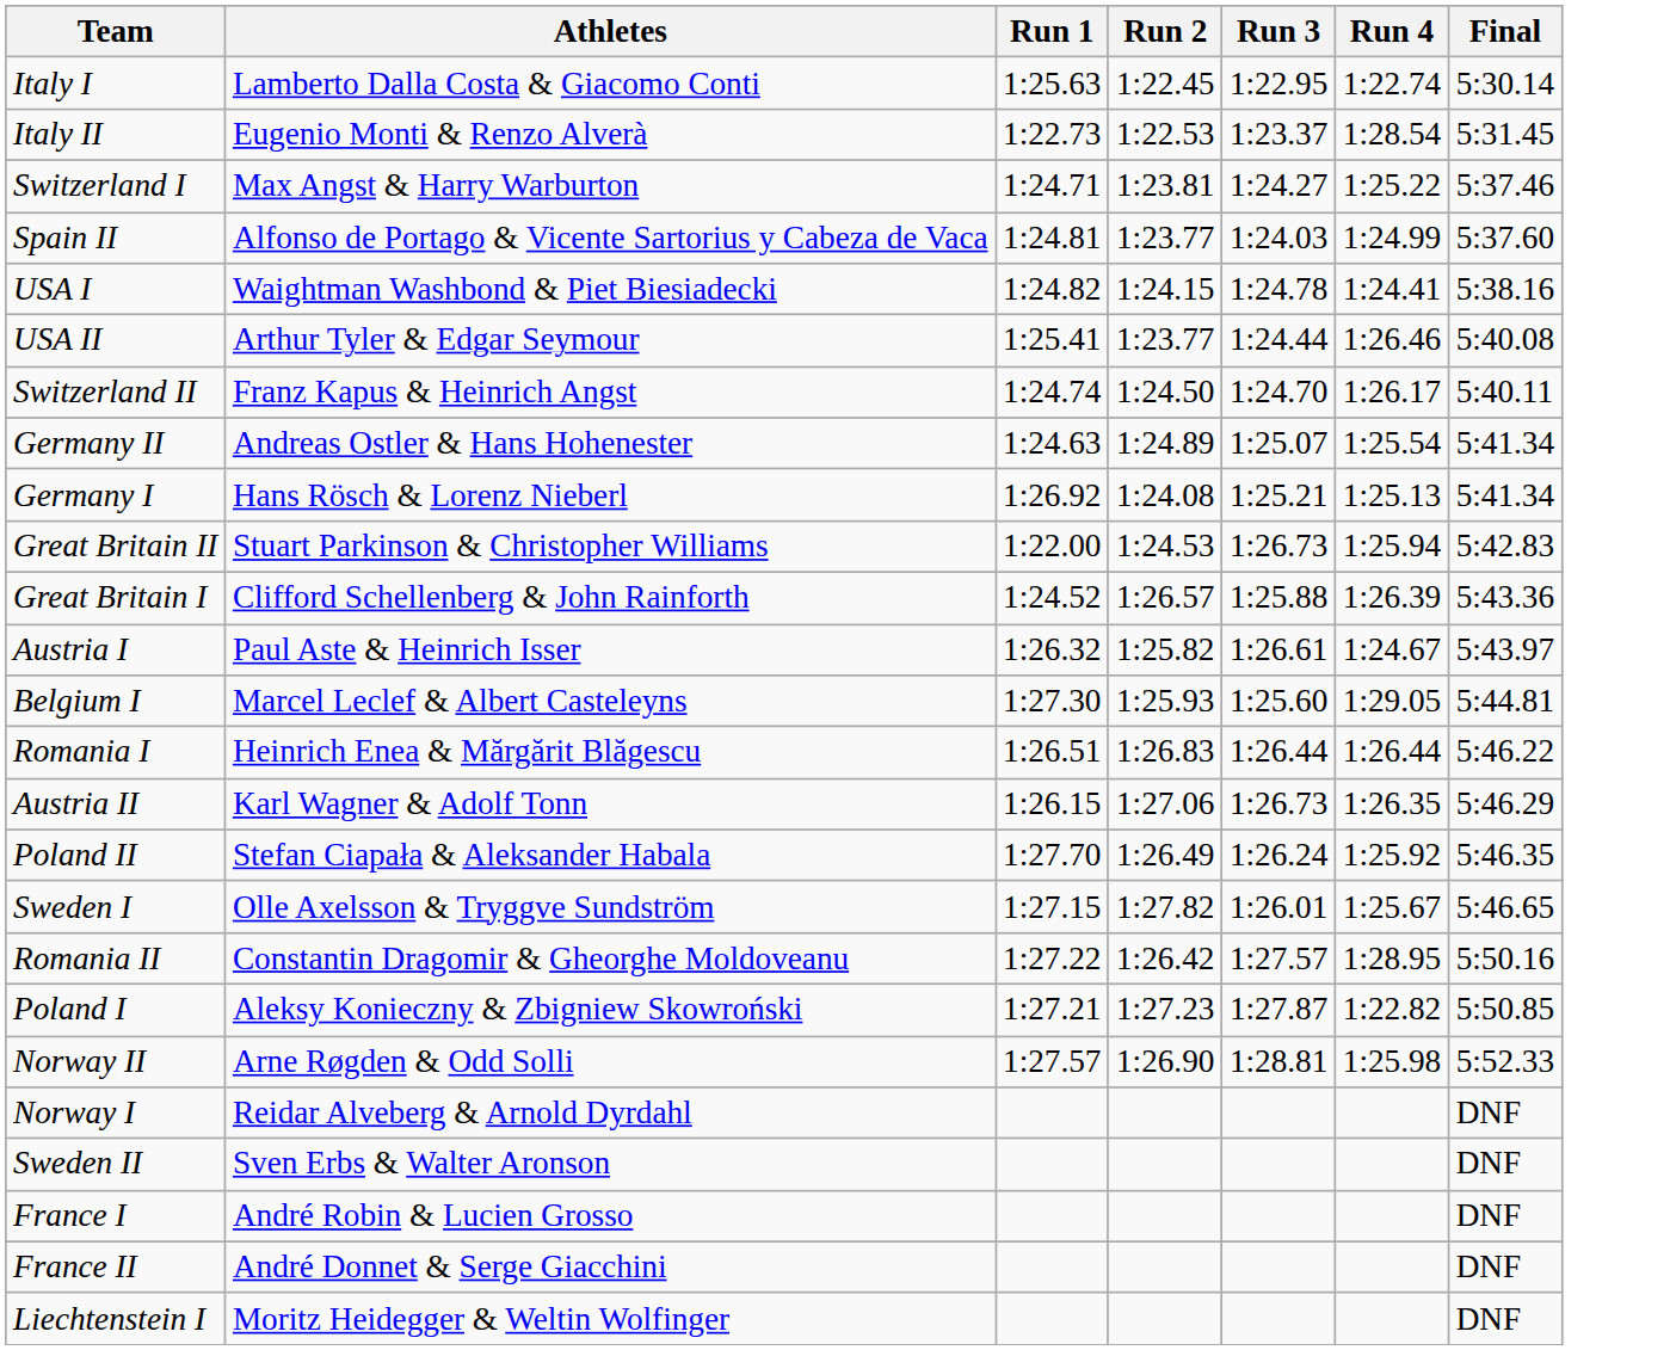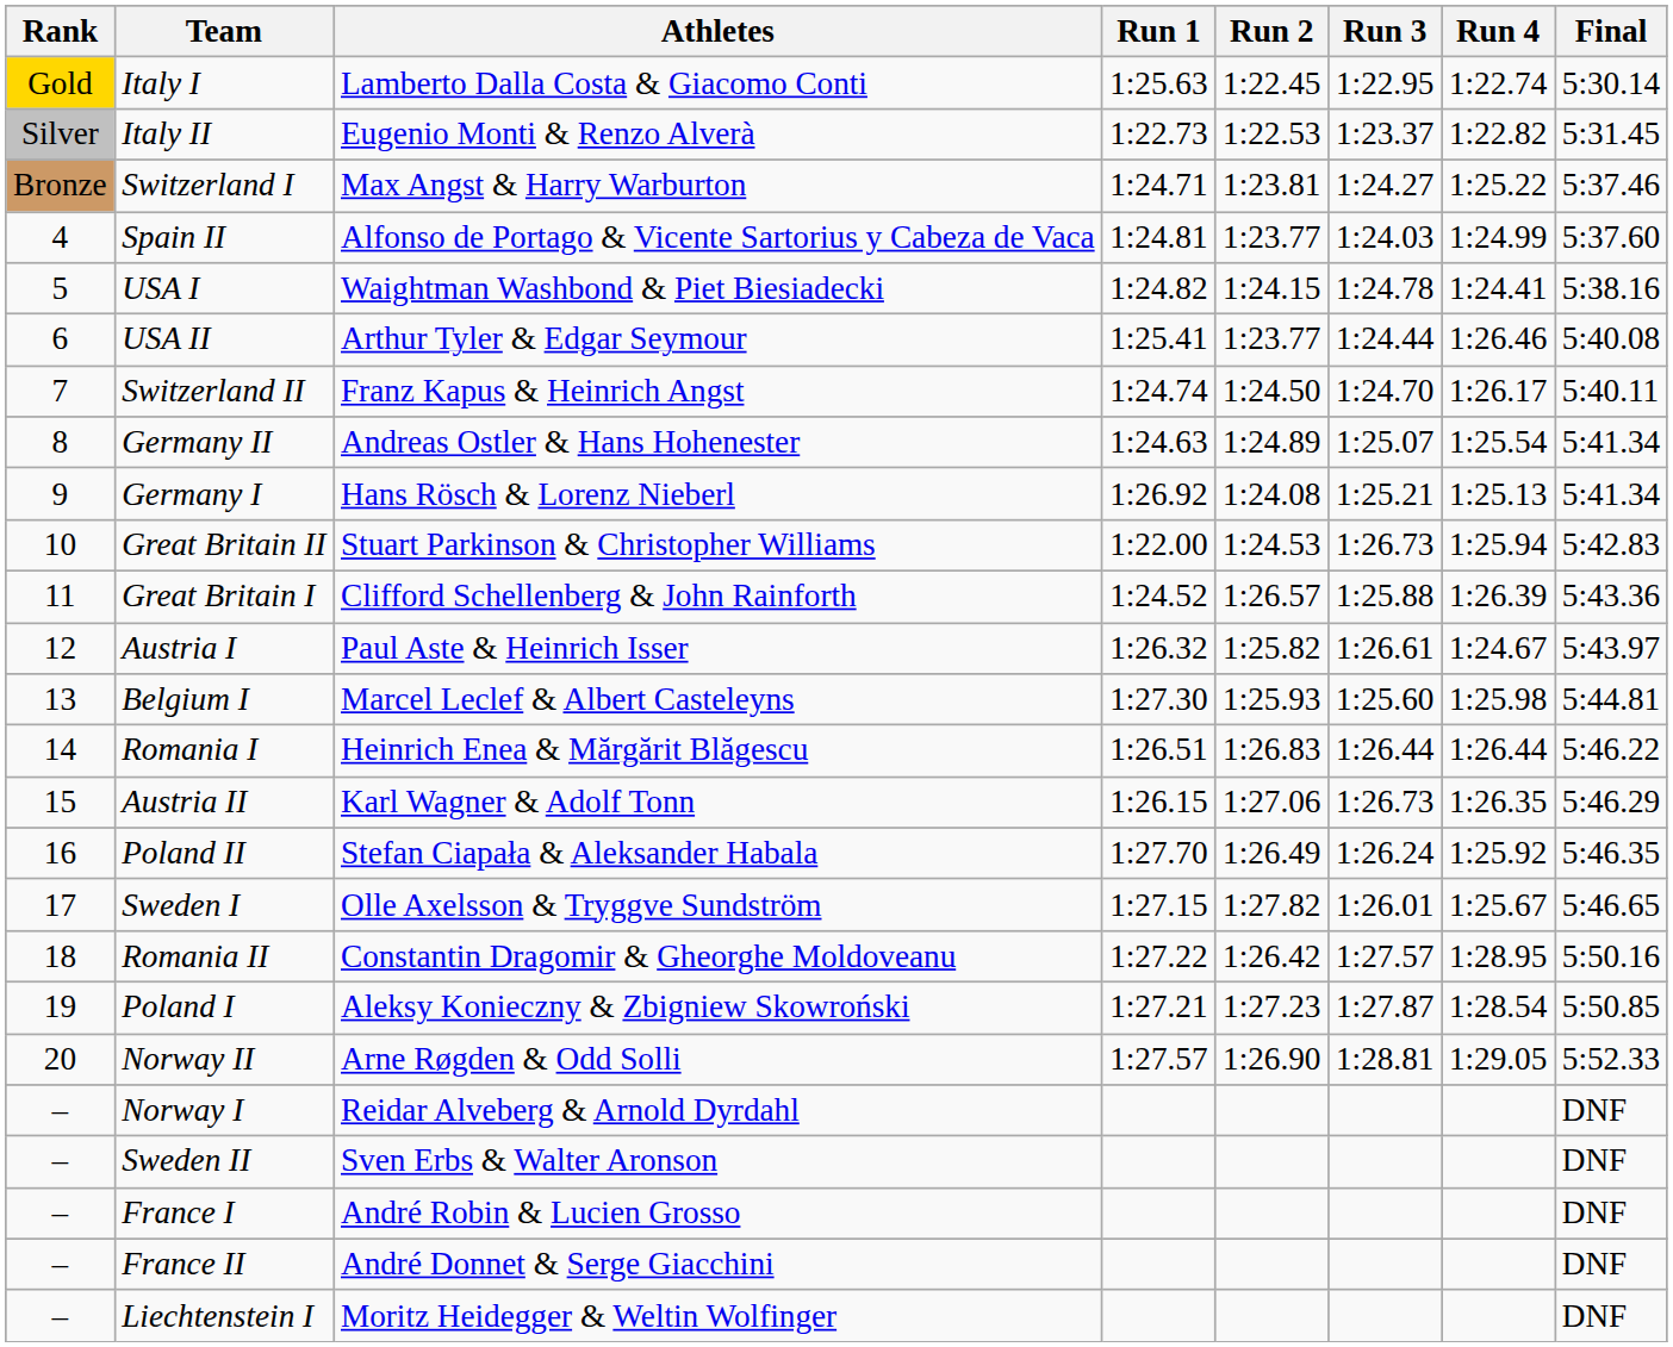+ column: Rank | Gold | Silver | Bronze | 4 | 5 | 6 | 7 | 8 | 9 | 10 | 11 | 12 | 13 | 14 | 15 | 16 | 17 | 18 | 19 | 20 | – | – | – | – | –
Italy II | Run 4: 1:28.54 -> 1:22.82
Belgium I | Run 4: 1:29.05 -> 1:25.98
Poland I | Run 4: 1:22.82 -> 1:28.54
Norway II | Run 4: 1:25.98 -> 1:29.05
